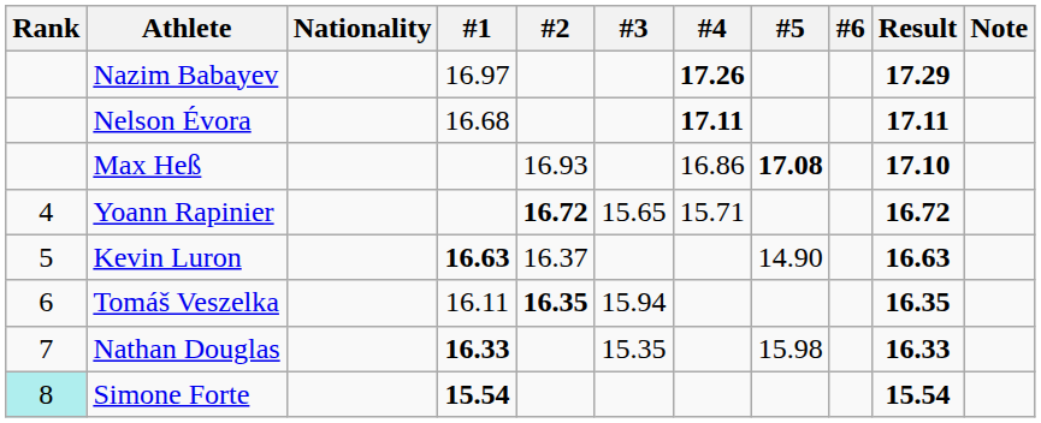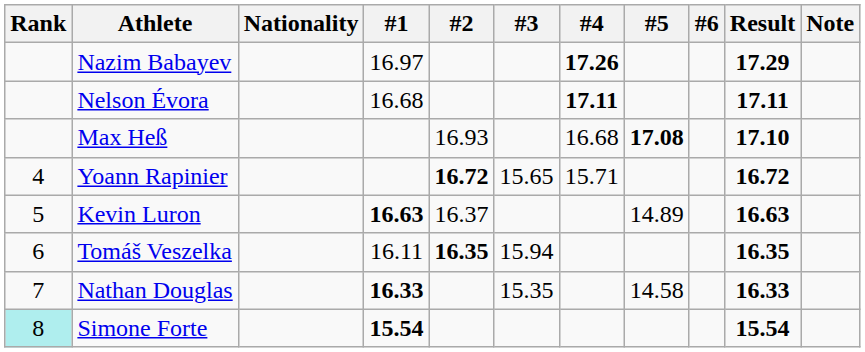Max Heß | #4: 16.86 -> 16.68
Kevin Luron | #5: 14.90 -> 14.89
Nathan Douglas | #5: 15.98 -> 14.58
